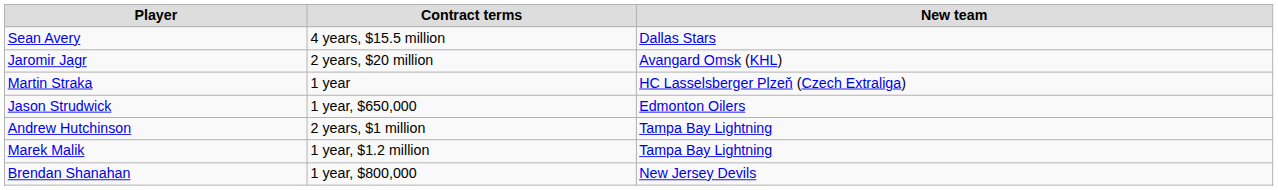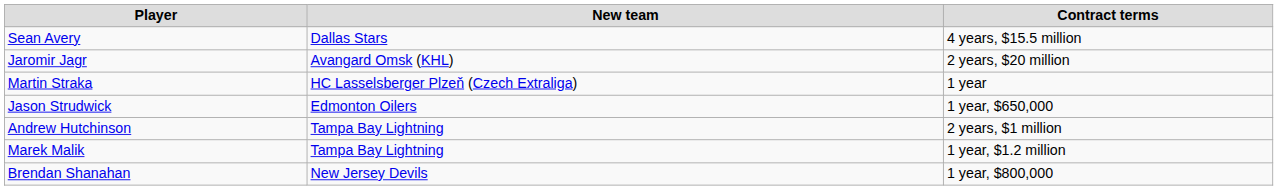columns swapped: New team <-> Contract terms
